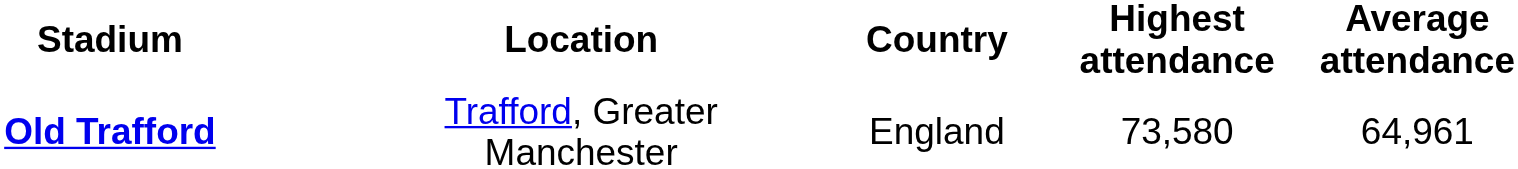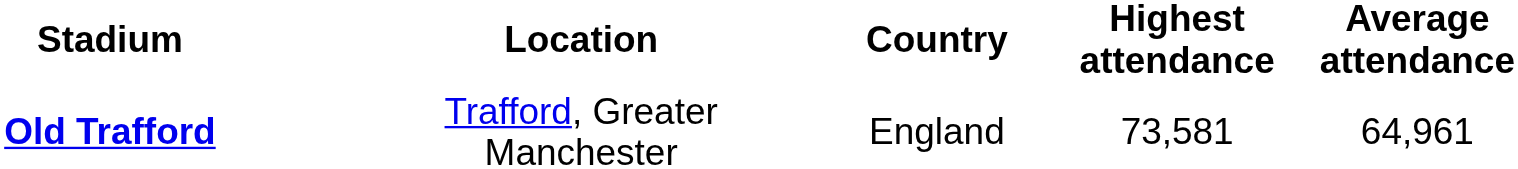Old Trafford | Highest attendance: 73,580 -> 73,581
